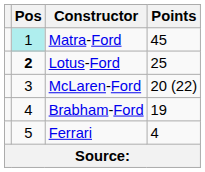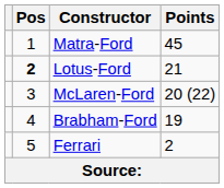Matra-Ford | Pos: paleturquoise background -> no background
Lotus-Ford | Points: 25 -> 21
Ferrari | Points: 4 -> 2
